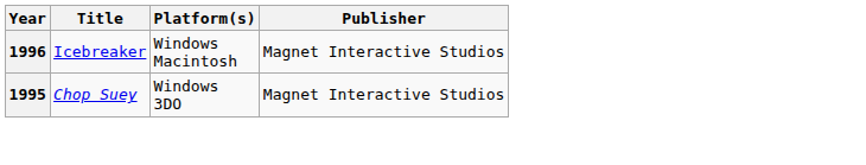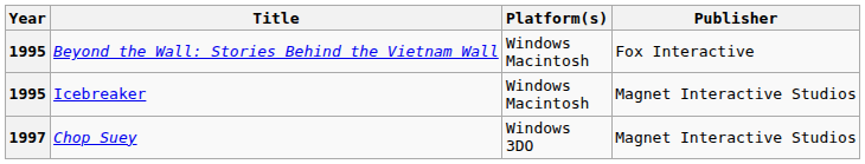+ row: 1995 | Beyond the Wall: Stories Behind the Vietnam Wall | Windows Macintosh | Fox Interactive
Icebreaker | Year: 1996 -> 1995
Chop Suey | Year: 1995 -> 1997
